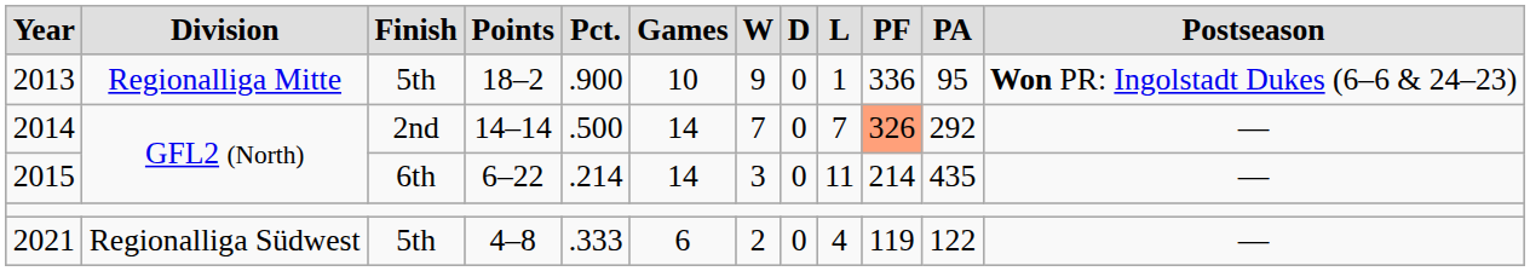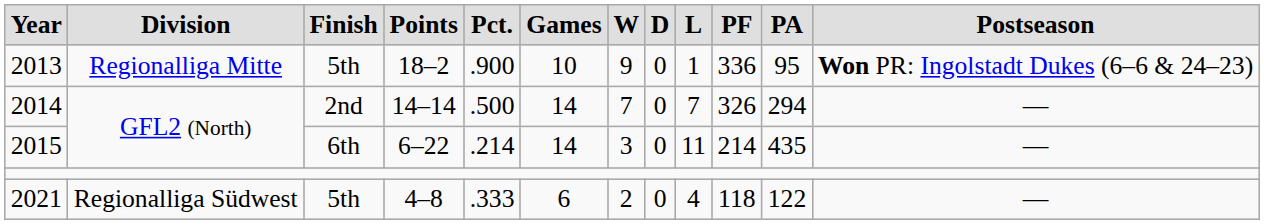2014 | column 10: lightsalmon background -> no background
2014 | column 11: 292 -> 294
2021 | column 10: 119 -> 118
